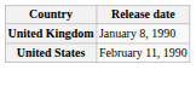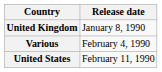+ row: Various | February 4, 1990
